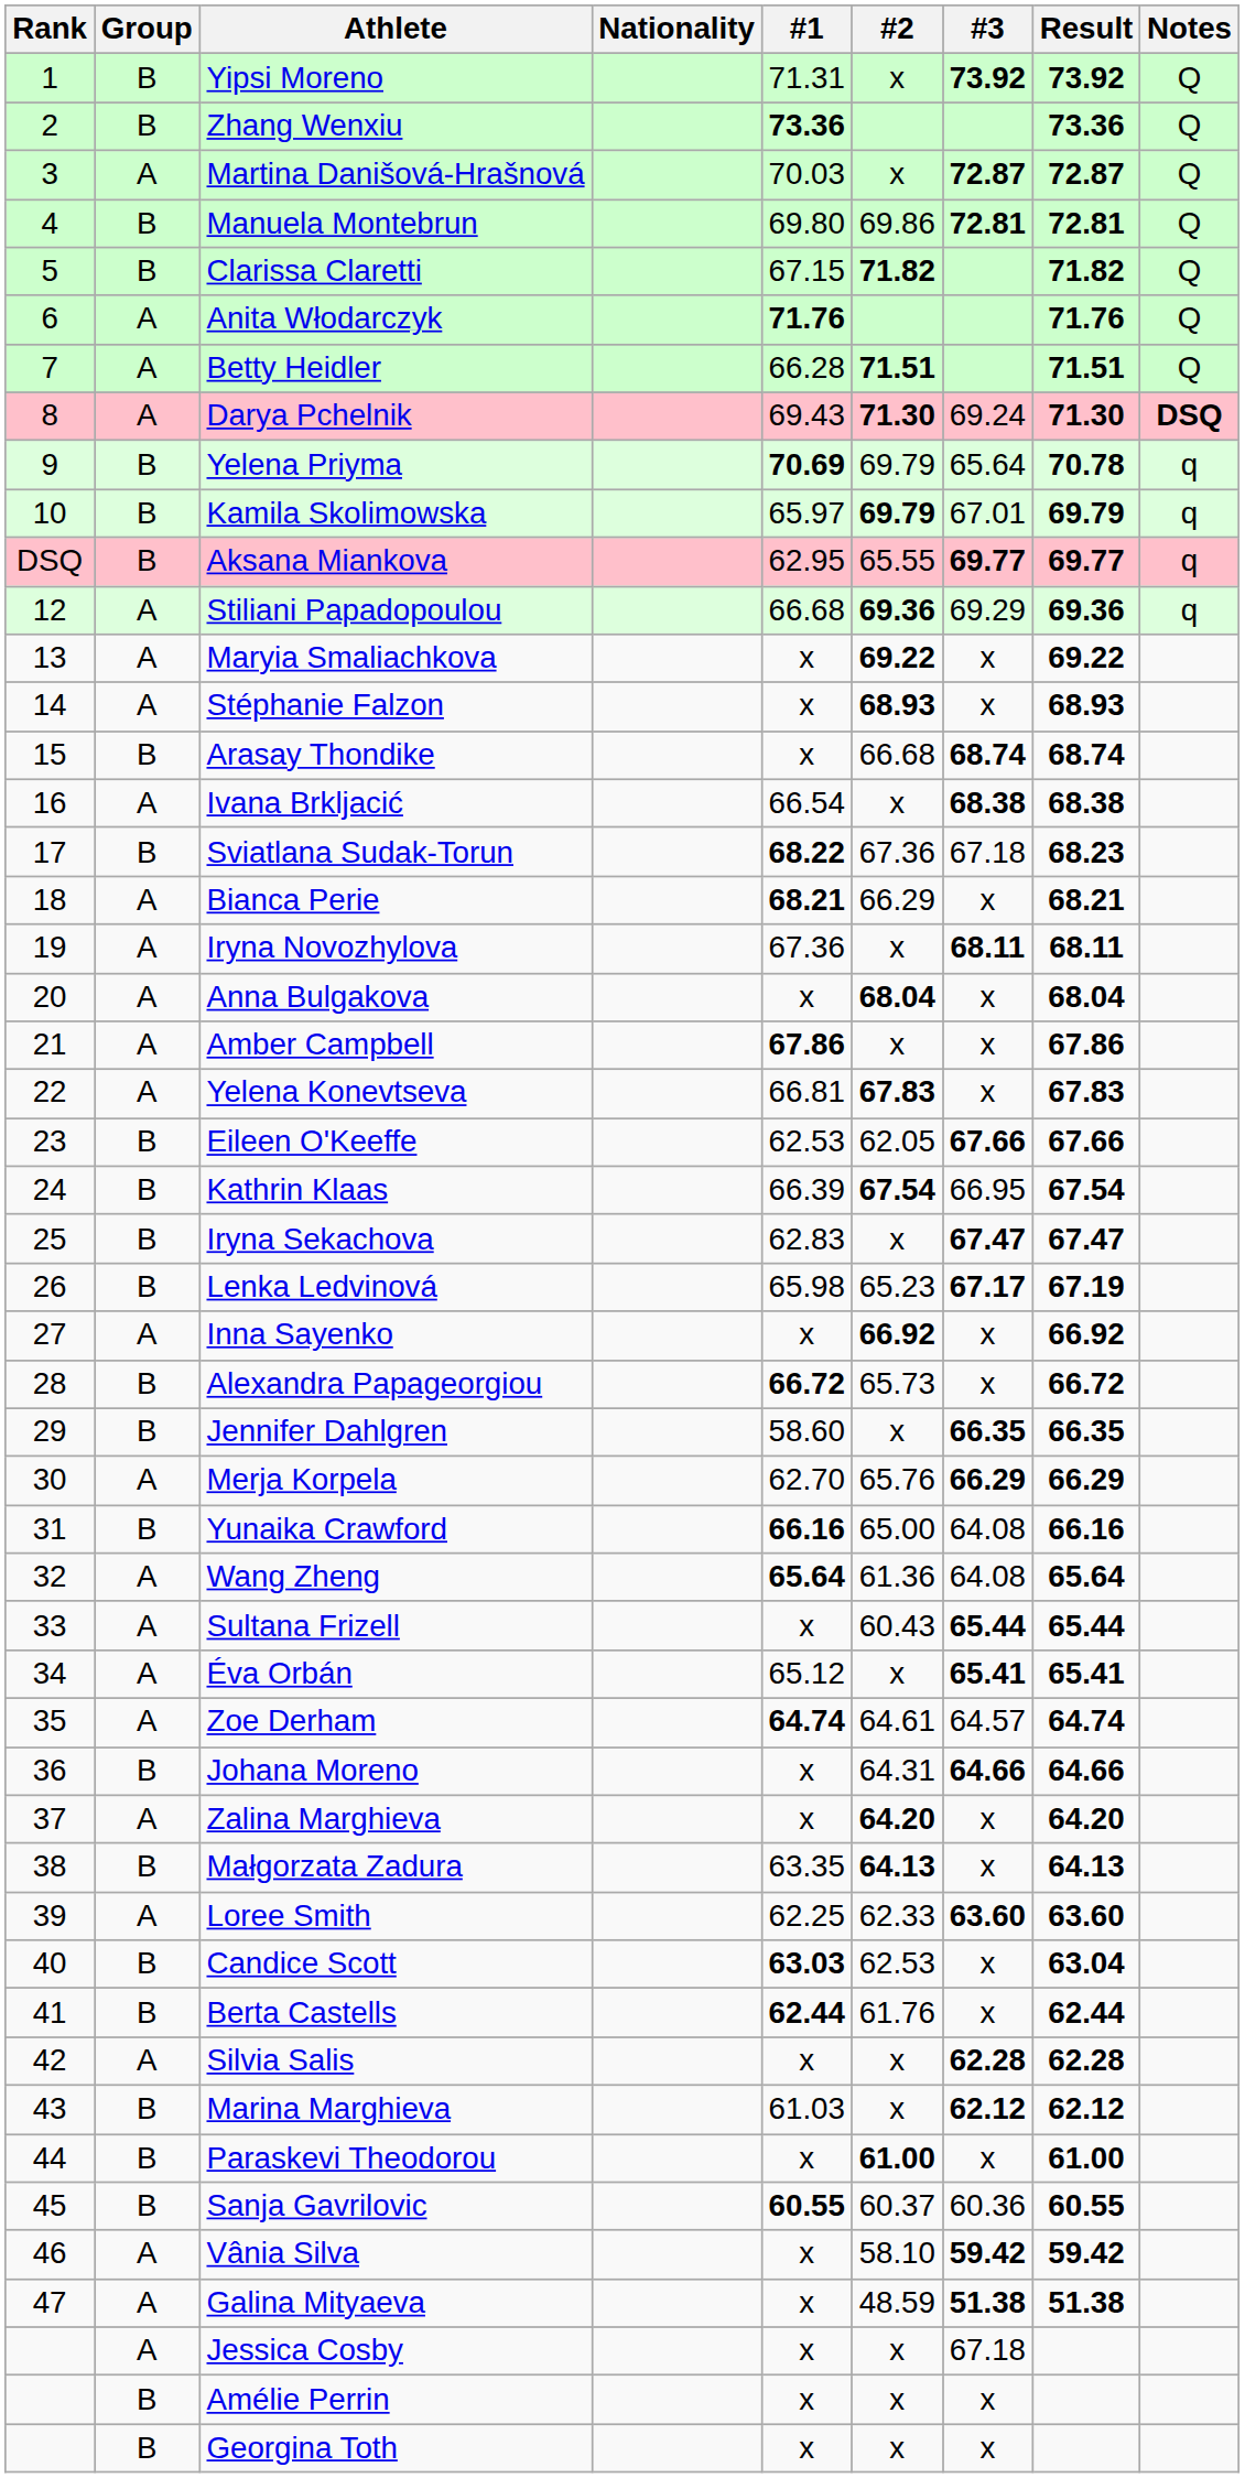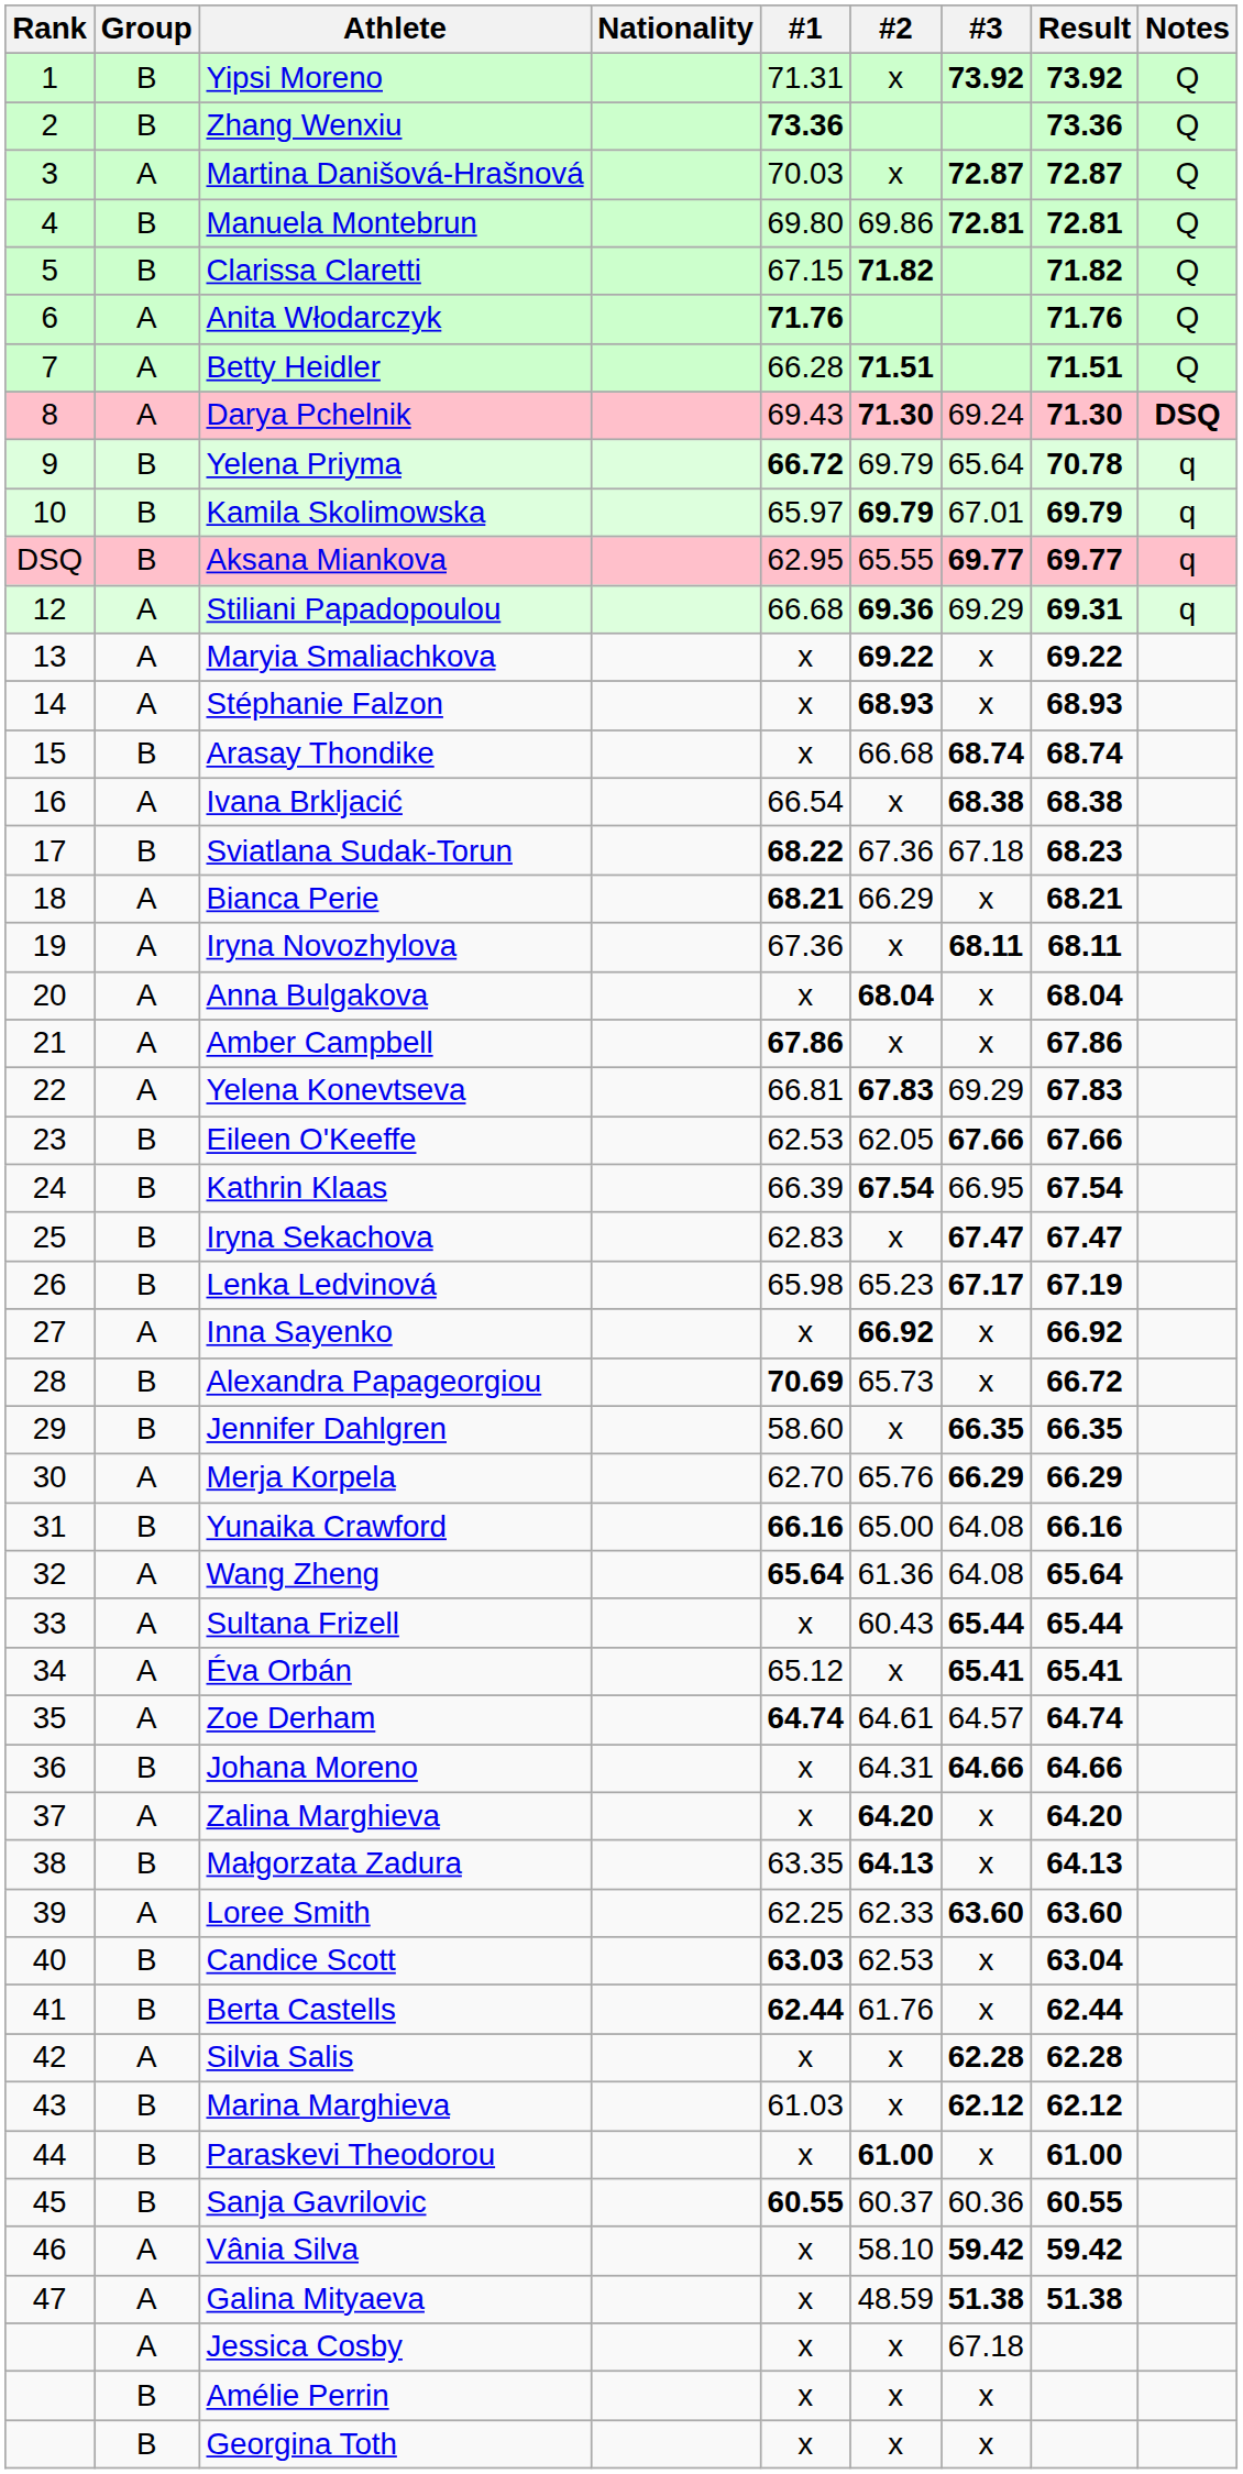Yelena Priyma | #1: 70.69 -> 66.72
Stiliani Papadopoulou | Result: 69.36 -> 69.31
Yelena Konevtseva | #3: x -> 69.29
Alexandra Papageorgiou | #1: 66.72 -> 70.69
